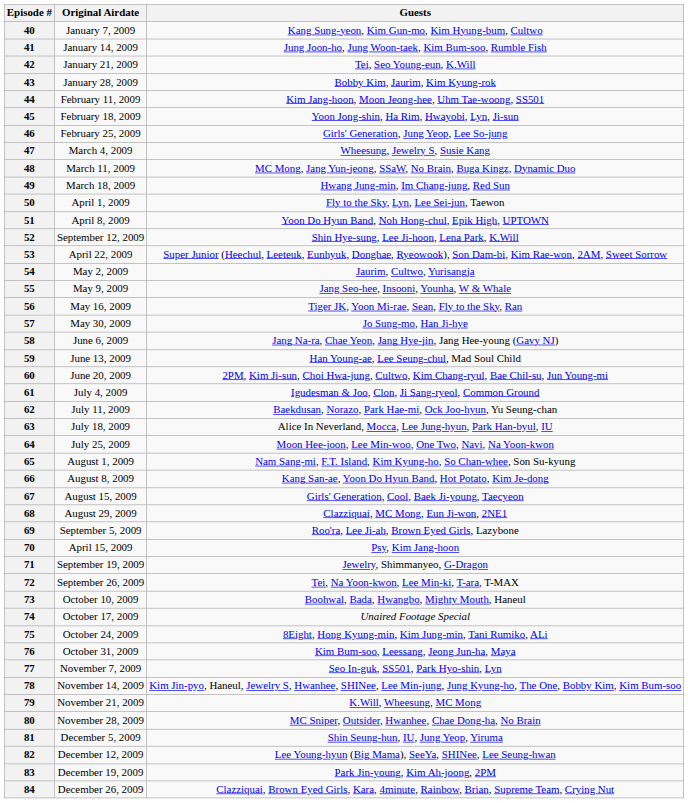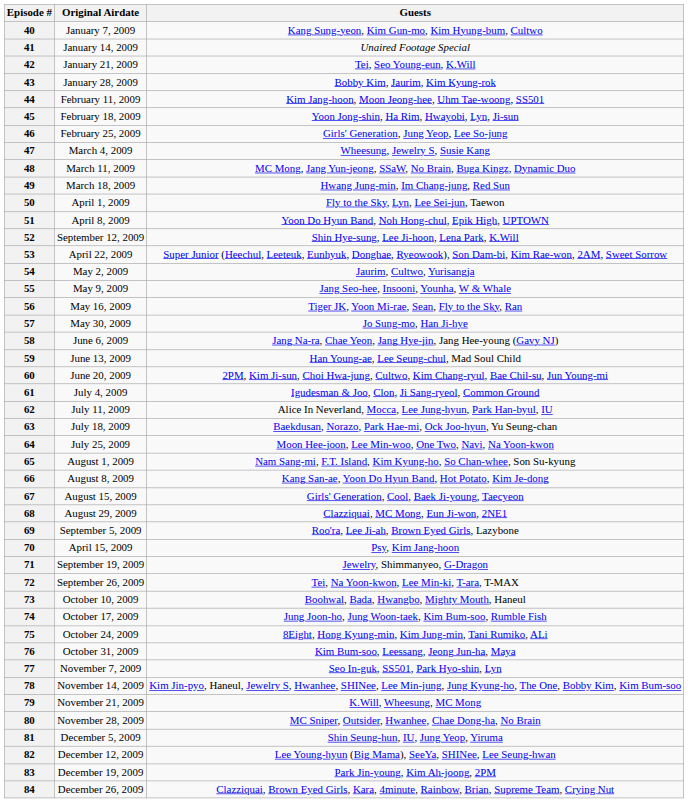41 | Guests: Jung Joon-ho, Jung Woon-taek, Kim Bum-soo, Rumble Fish -> Unaired Footage Special
62 | Guests: Baekdusan, Norazo, Park Hae-mi, Ock Joo-hyun, Yu Seung-chan -> Alice In Neverland, Mocca, Lee Jung-hyun, Park Han-byul, IU
63 | Guests: Alice In Neverland, Mocca, Lee Jung-hyun, Park Han-byul, IU -> Baekdusan, Norazo, Park Hae-mi, Ock Joo-hyun, Yu Seung-chan
74 | Guests: Unaired Footage Special -> Jung Joon-ho, Jung Woon-taek, Kim Bum-soo, Rumble Fish
